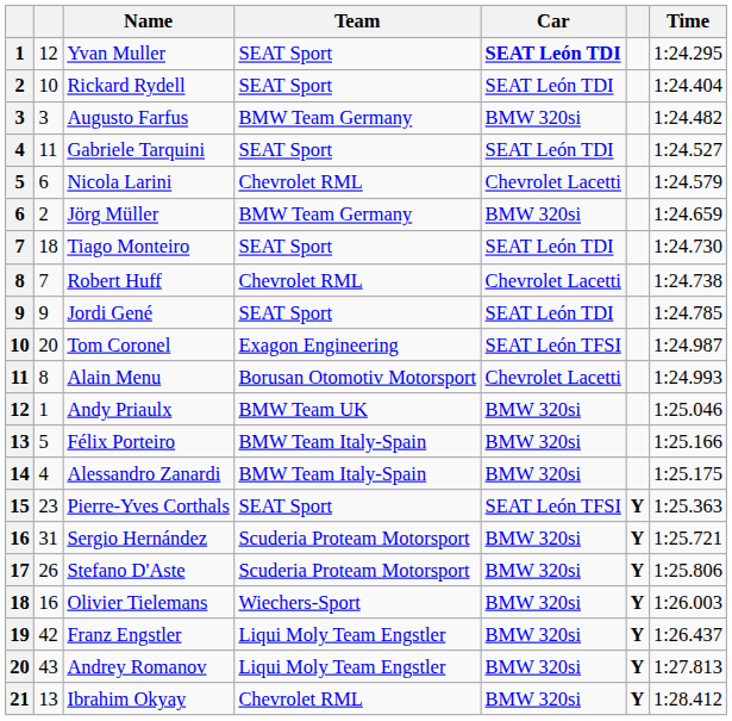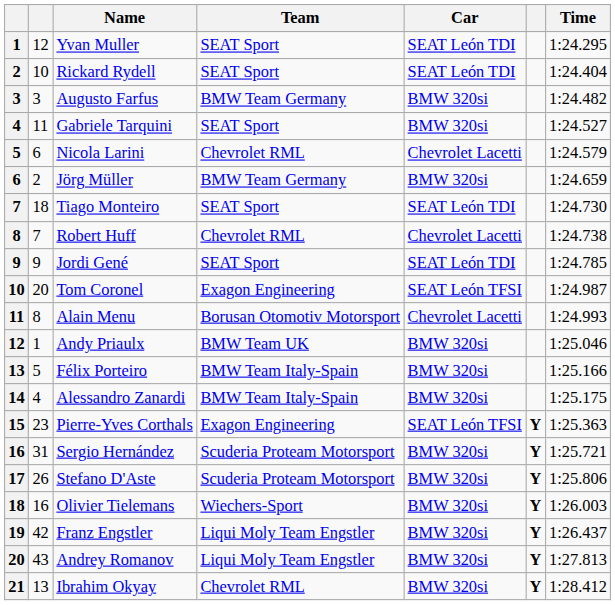Yvan Muller | Car: bold -> normal
Gabriele Tarquini | Car: SEAT León TDI -> BMW 320si
Pierre-Yves Corthals | Team: SEAT Sport -> Exagon Engineering
